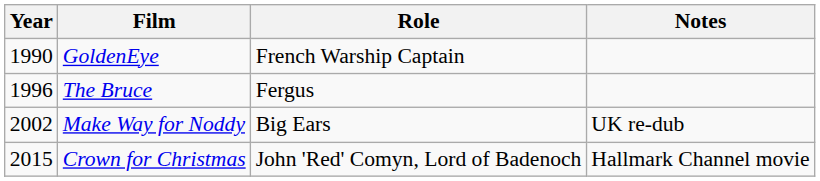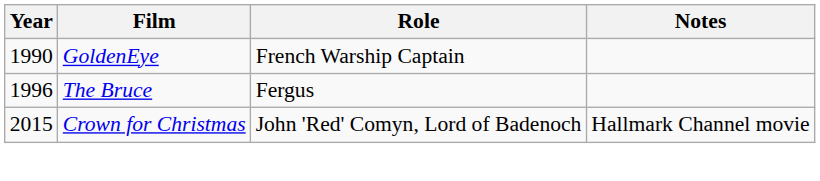- row: 2002 | Make Way for Noddy | Big Ears | UK re-dub
